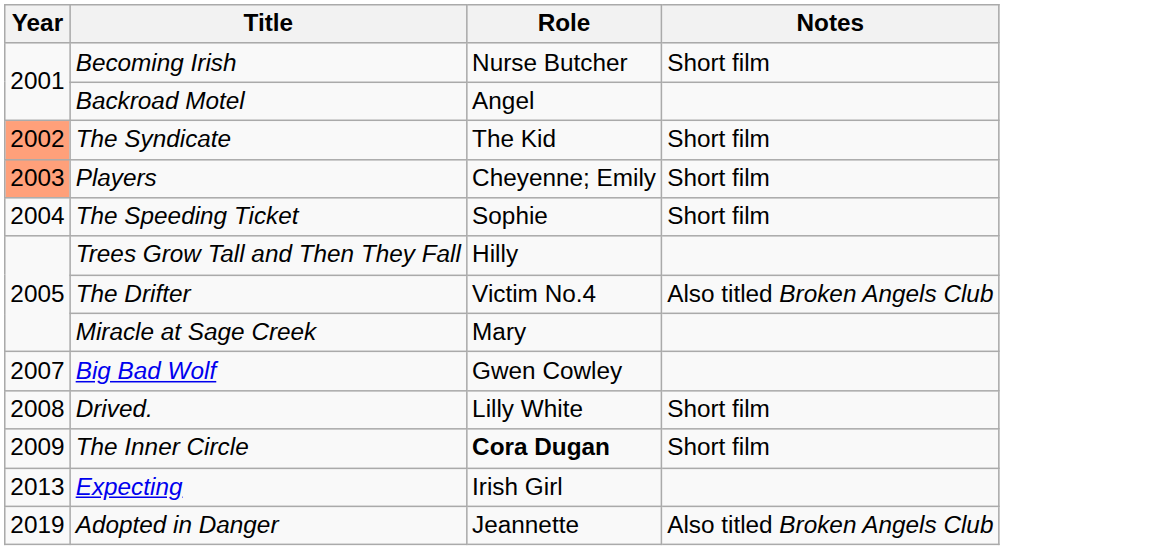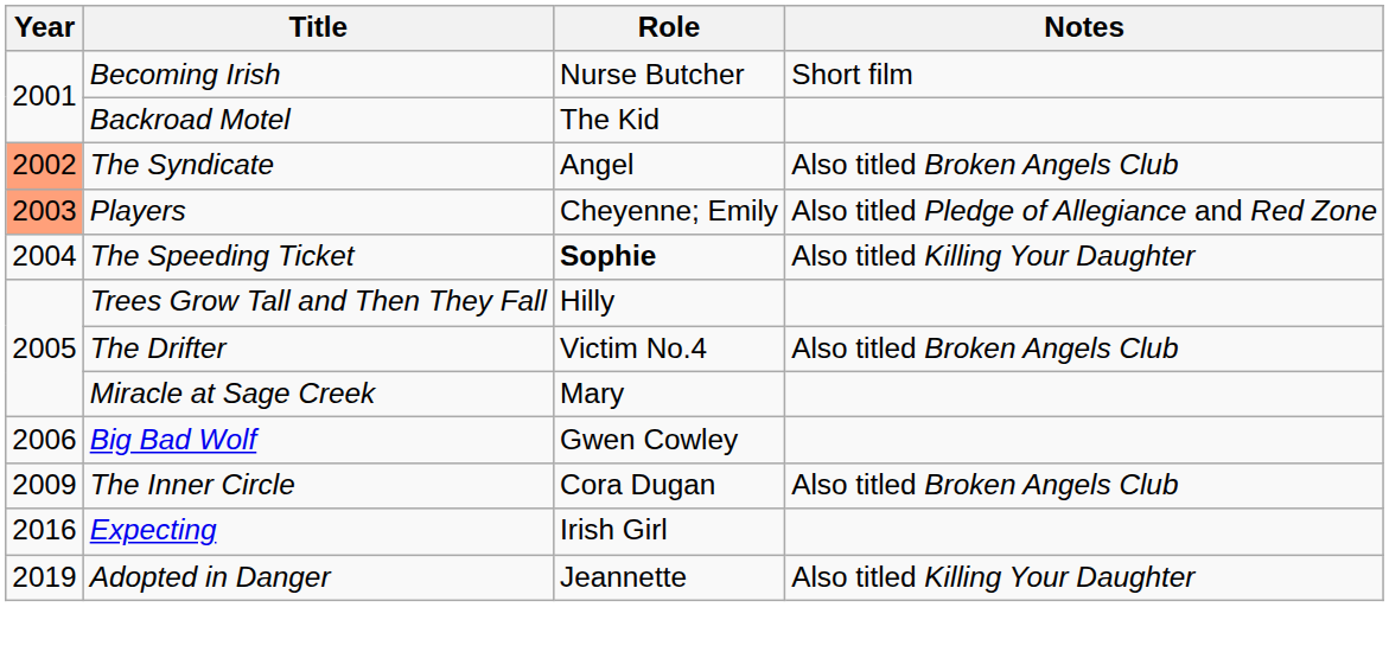Backroad Motel | Role: Angel -> The Kid
The Syndicate | Role: The Kid -> Angel
The Syndicate | Notes: Short film -> Also titled Broken Angels Club
Players | Notes: Short film -> Also titled Pledge of Allegiance and Red Zone
The Speeding Ticket | Role: normal -> bold
The Speeding Ticket | Notes: Short film -> Also titled Killing Your Daughter
Big Bad Wolf | Year: 2007 -> 2006
- row: 2008 | Drived. | Lilly White | Short film
The Inner Circle | Role: bold -> normal
The Inner Circle | Notes: Short film -> Also titled Broken Angels Club
Expecting | Year: 2013 -> 2016
Adopted in Danger | Notes: Also titled Broken Angels Club -> Also titled Killing Your Daughter
